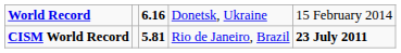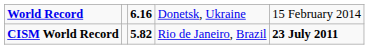CISM World Record | column 3: 5.81 -> 5.82
